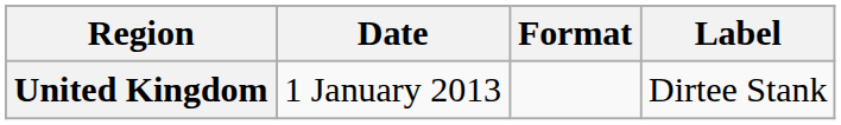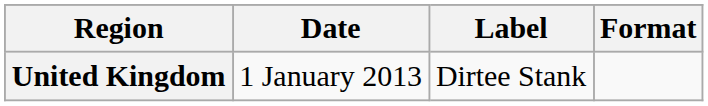columns swapped: Format <-> Label
